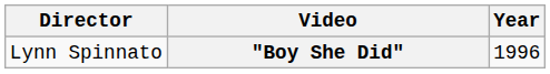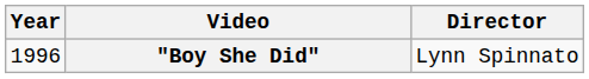columns swapped: Year <-> Director
